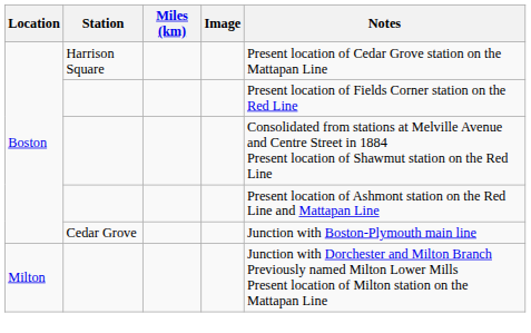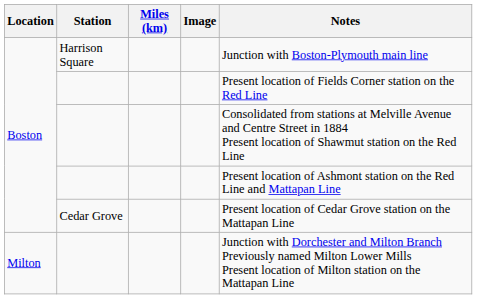Harrison Square | Notes: Present location of Cedar Grove station on the Mattapan Line -> Junction with Boston-Plymouth main line
Cedar Grove | Notes: Junction with Boston-Plymouth main line -> Present location of Cedar Grove station on the Mattapan Line
